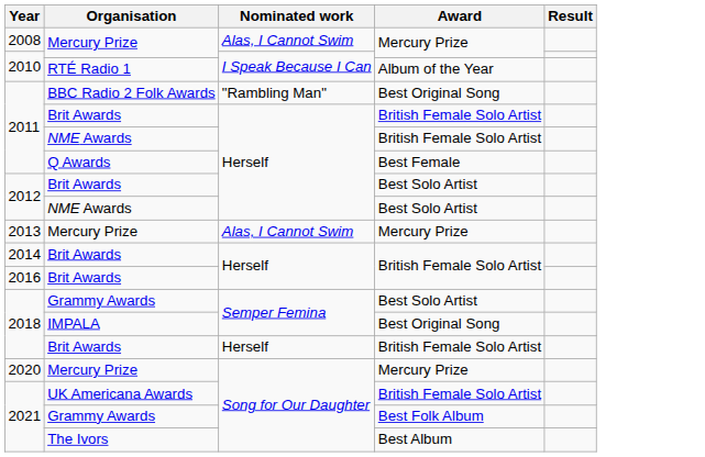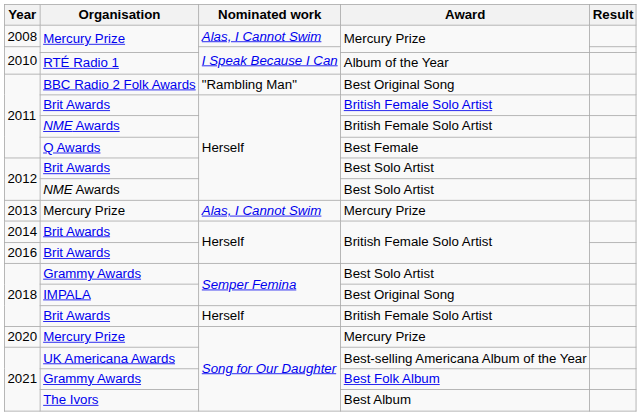2021 / UK Americana Awards | Award: British Female Solo Artist -> Best-selling Americana Album of the Year
